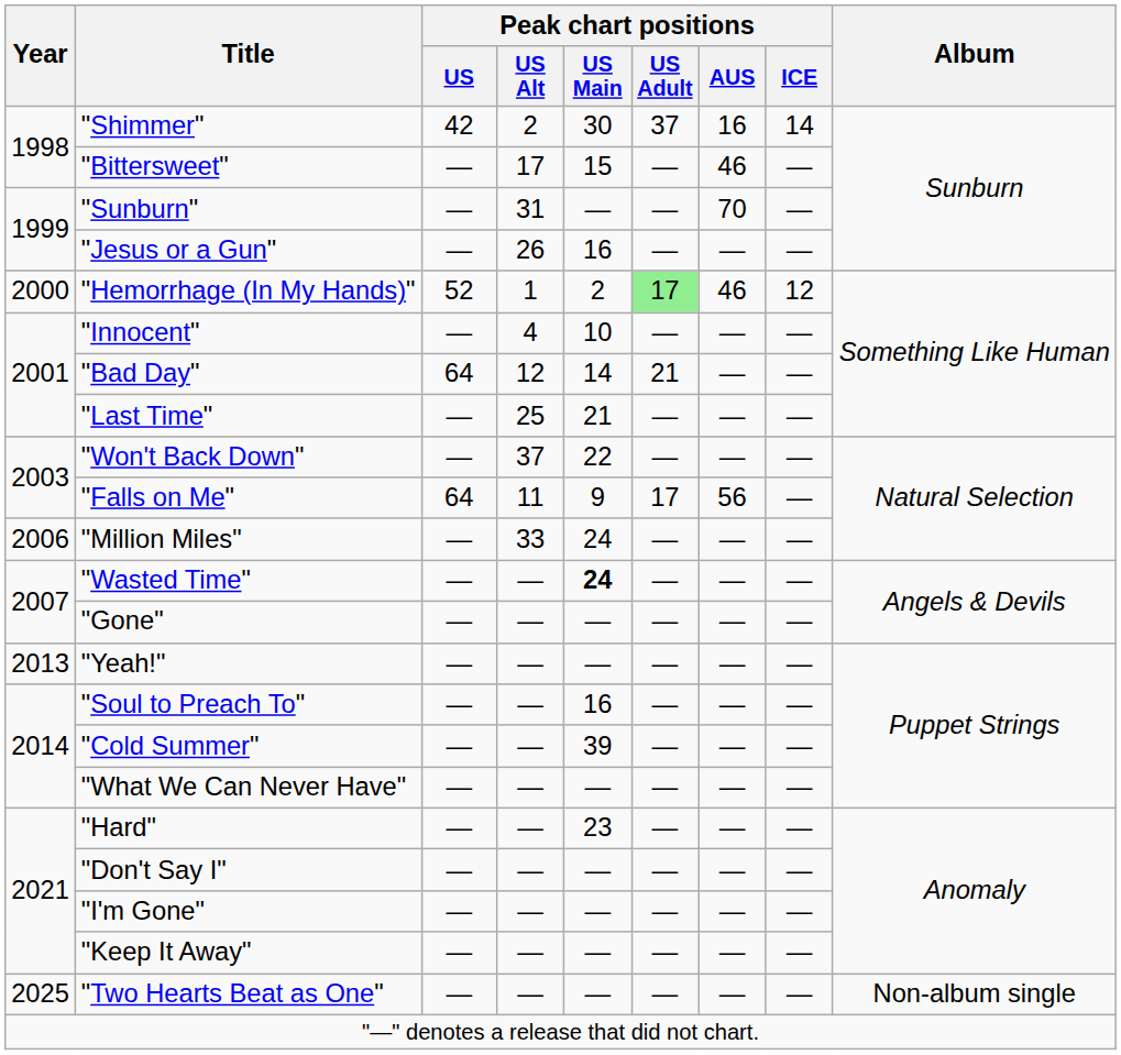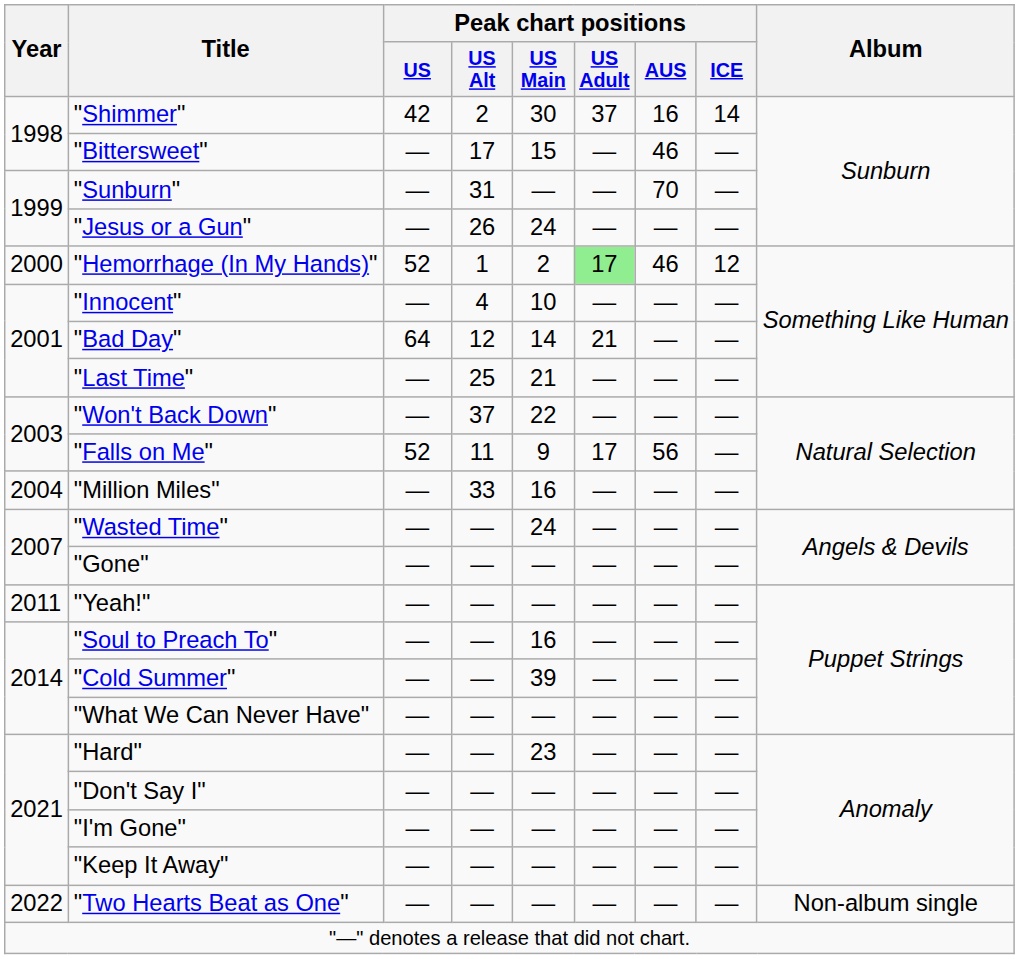"Jesus or a Gun" | Peak chart positions / US Main: 16 -> 24
"Falls on Me" | Peak chart positions / US: 64 -> 52
"Million Miles" | Year: 2006 -> 2004
"Million Miles" | Peak chart positions / US Main: 24 -> 16
"Wasted Time" | Peak chart positions / US Main: bold -> normal
"Yeah!" | Year: 2013 -> 2011
"Two Hearts Beat as One" | Year: 2025 -> 2022
